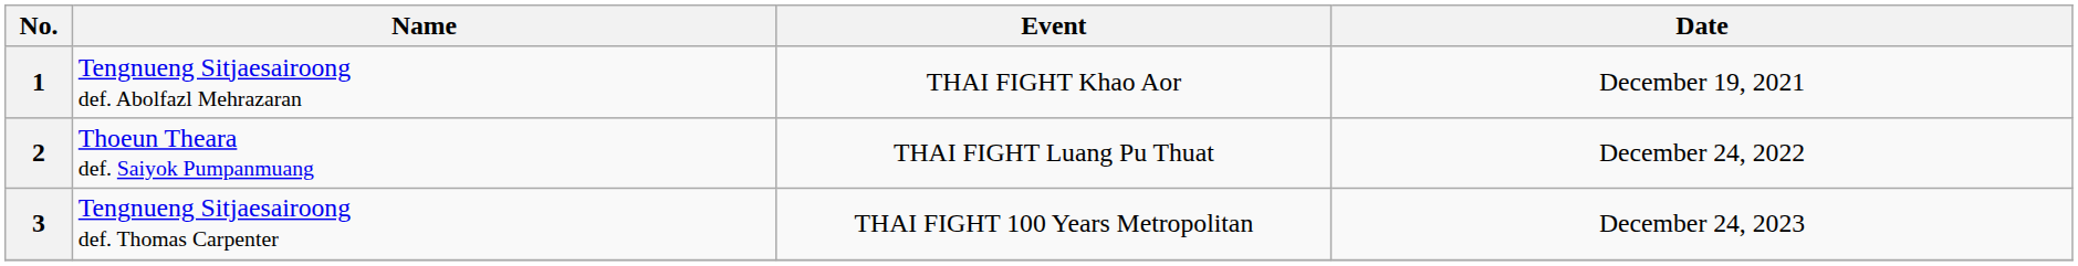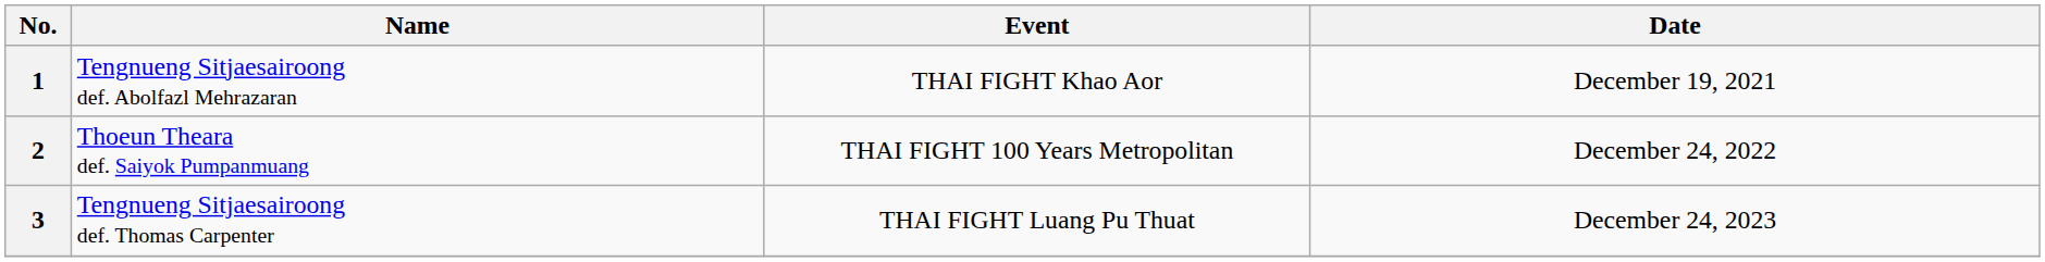2 | Event: THAI FIGHT Luang Pu Thuat -> THAI FIGHT 100 Years Metropolitan
3 | Event: THAI FIGHT 100 Years Metropolitan -> THAI FIGHT Luang Pu Thuat
